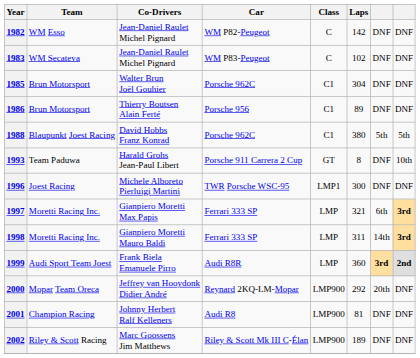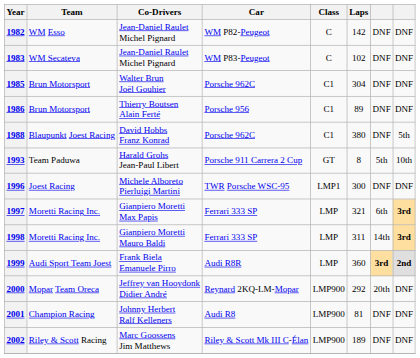1988 | column 7: 5th -> DNF
1993 | column 7: DNF -> 5th
